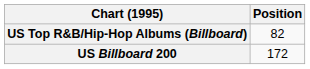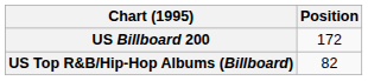rows swapped: US Billboard 200 <-> US Top R&B/Hip-Hop Albums (Billboard)
